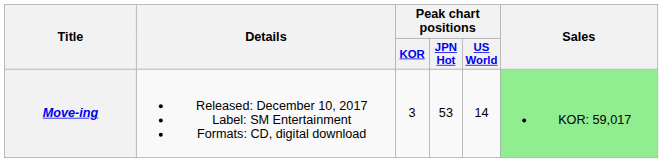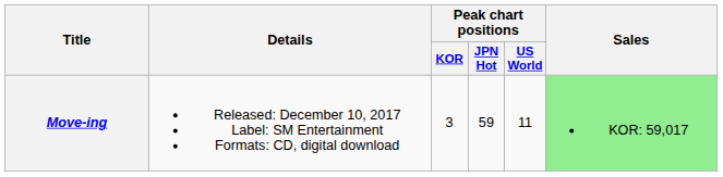Move-ing | Peak chart positions / JPN Hot: 53 -> 59
Move-ing | Peak chart positions / US World: 14 -> 11
